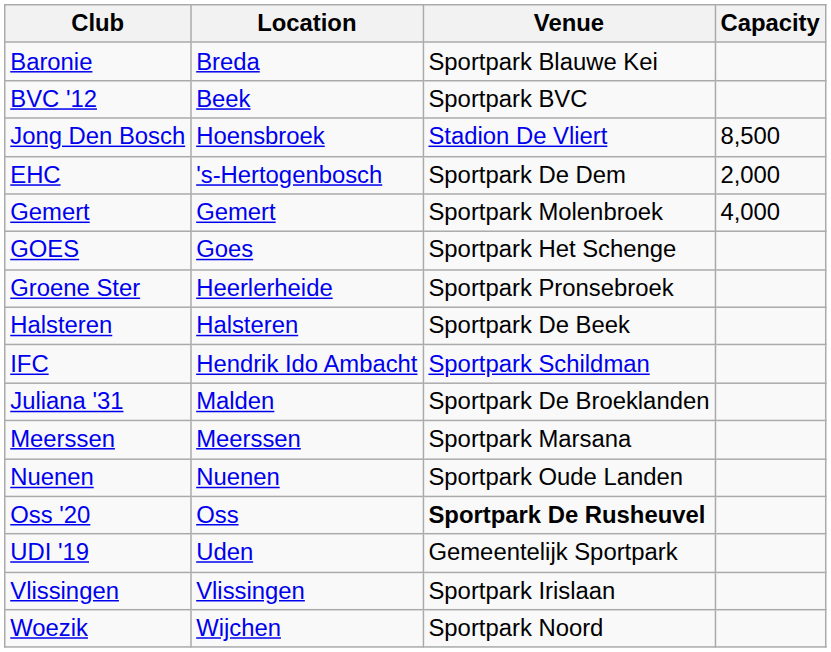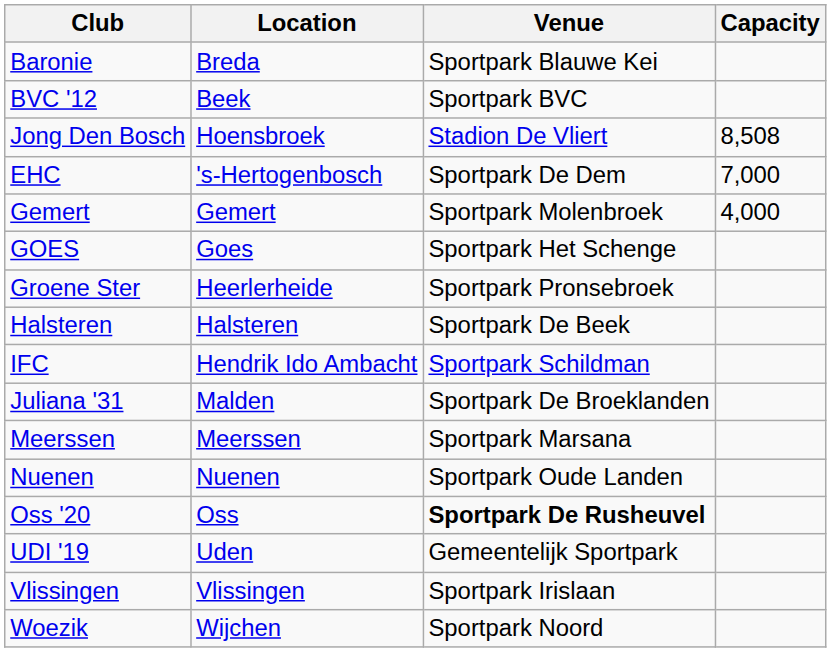Jong Den Bosch | Capacity: 8,500 -> 8,508
EHC | Capacity: 2,000 -> 7,000
